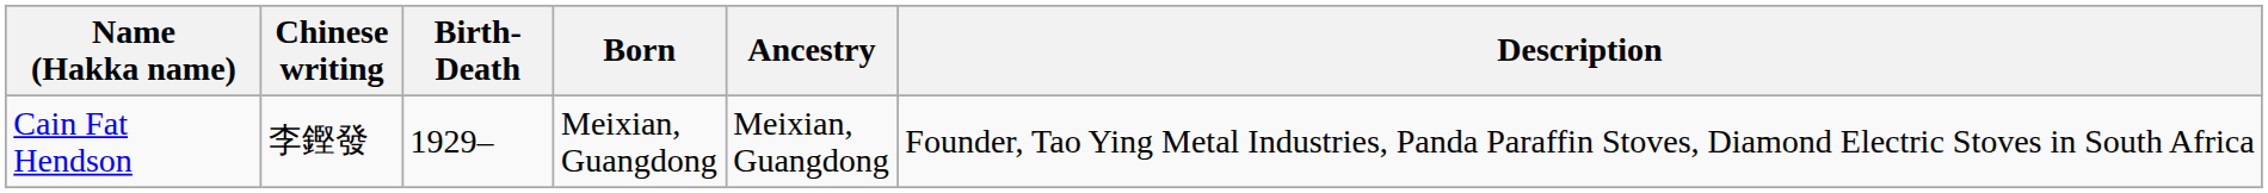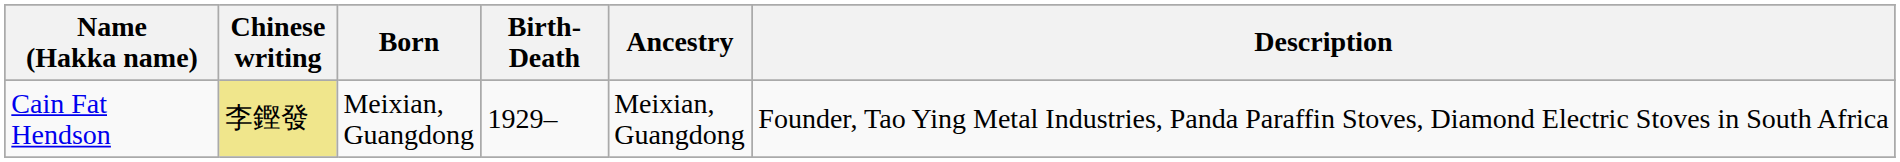columns swapped: Birth-Death <-> Born
Cain Fat Hendson | Chinese writing: no background -> khaki background
